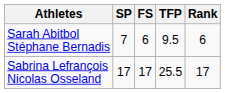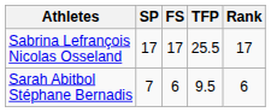rows swapped: Sabrina Lefrançois Nicolas Osseland <-> Sarah Abitbol Stéphane Bernadis
